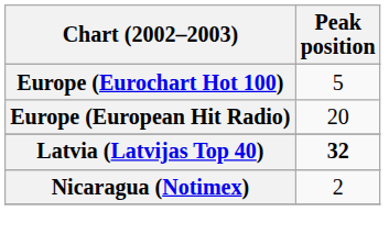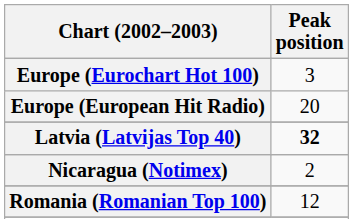Europe (Eurochart Hot 100) | Peak position: 5 -> 3
+ row: Romania (Romanian Top 100) | 12
